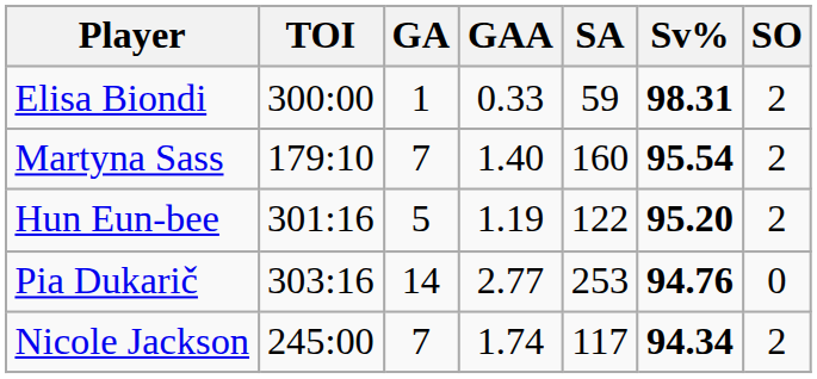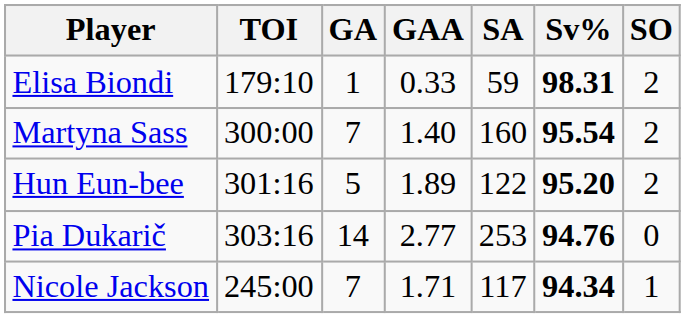Elisa Biondi | TOI: 300:00 -> 179:10
Martyna Sass | TOI: 179:10 -> 300:00
Hun Eun-bee | GAA: 1.19 -> 1.89
Nicole Jackson | GAA: 1.74 -> 1.71
Nicole Jackson | SO: 2 -> 1
